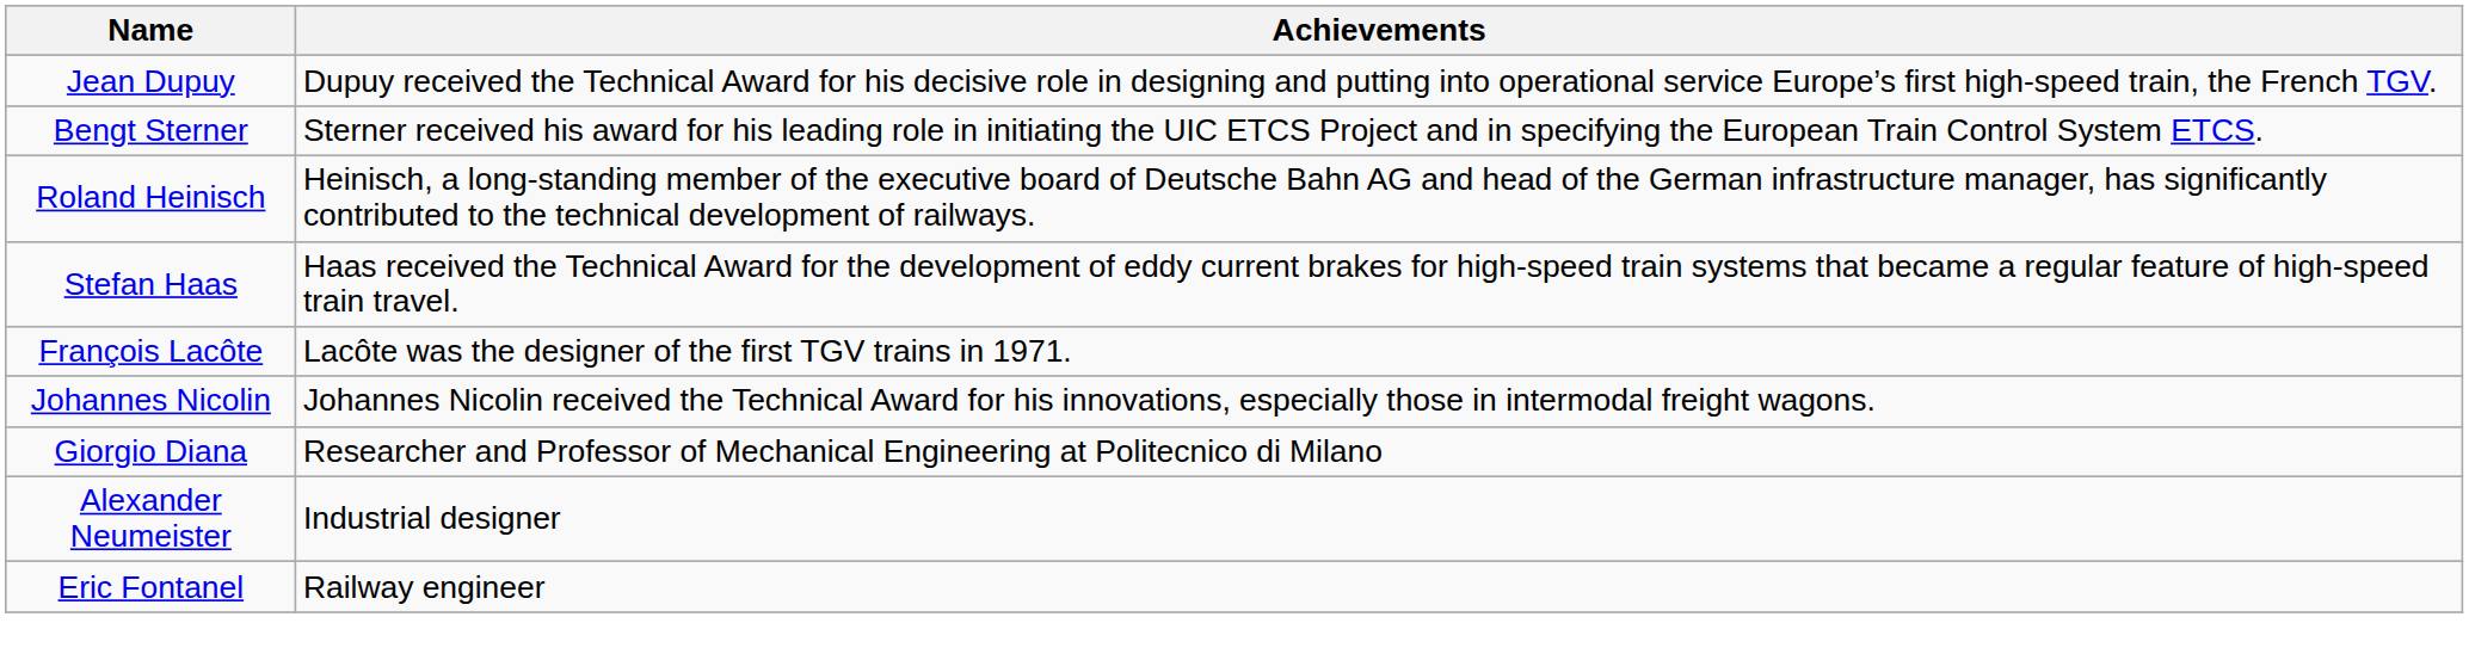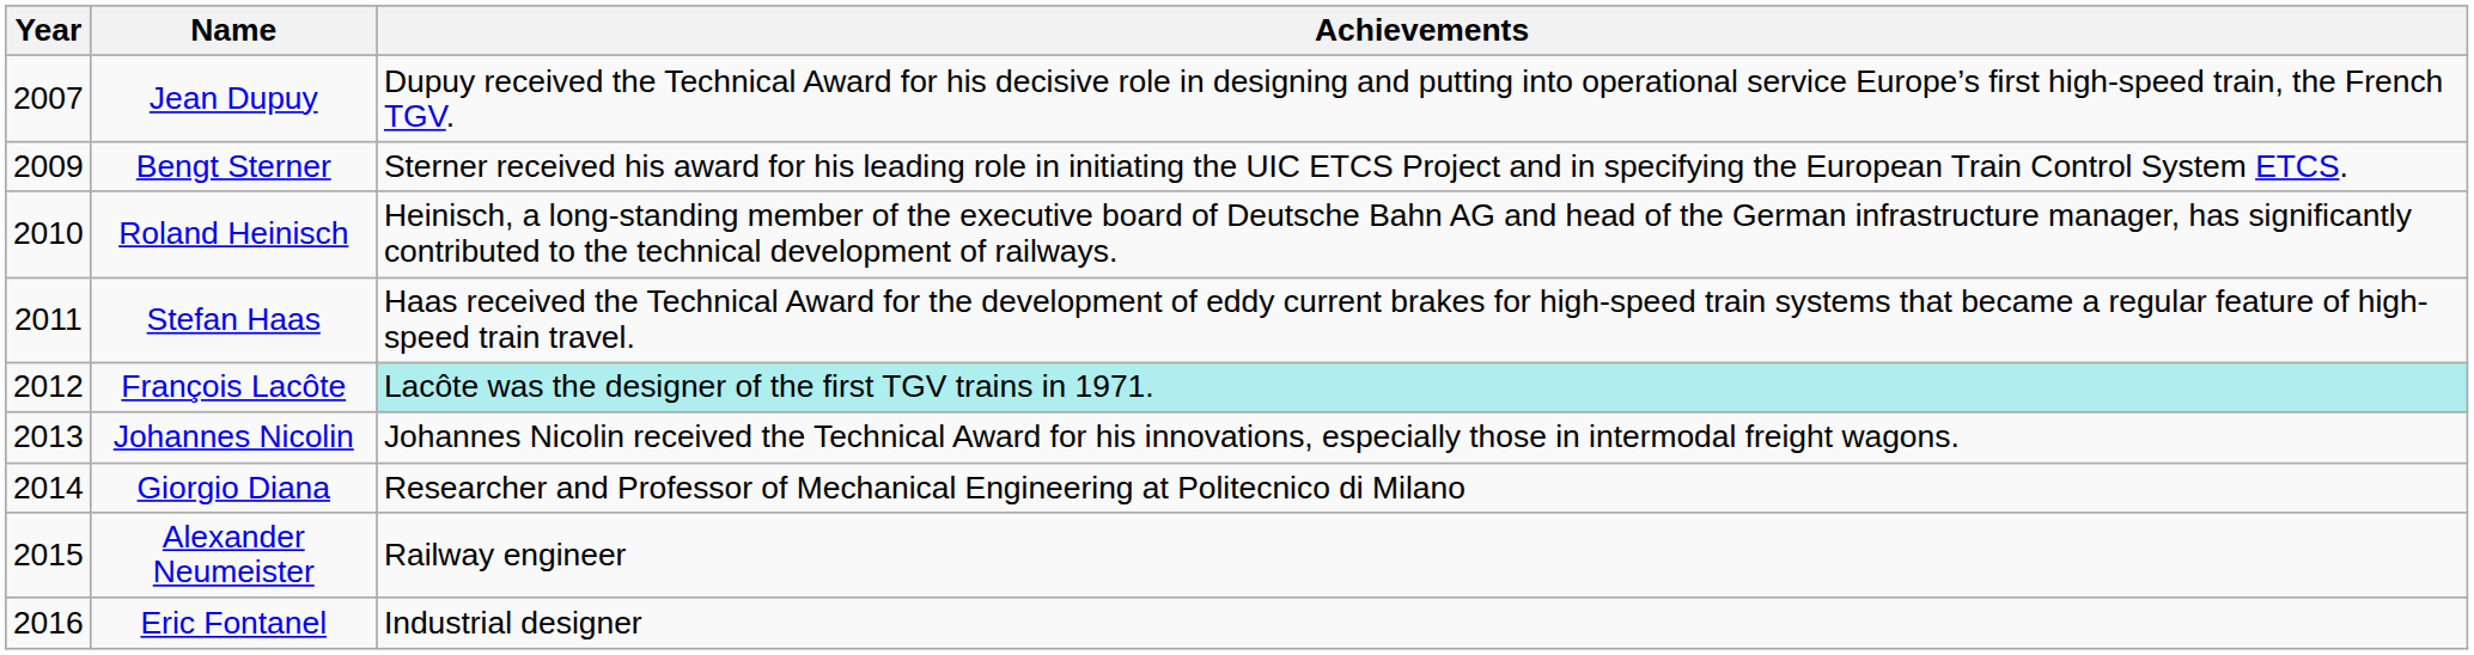+ column: Year | 2007 | 2009 | 2010 | 2011 | 2012 | 2013 | 2014 | 2015 | 2016
François Lacôte | Achievements: no background -> paleturquoise background
Alexander Neumeister | Achievements: Industrial designer -> Railway engineer
Eric Fontanel | Achievements: Railway engineer -> Industrial designer
